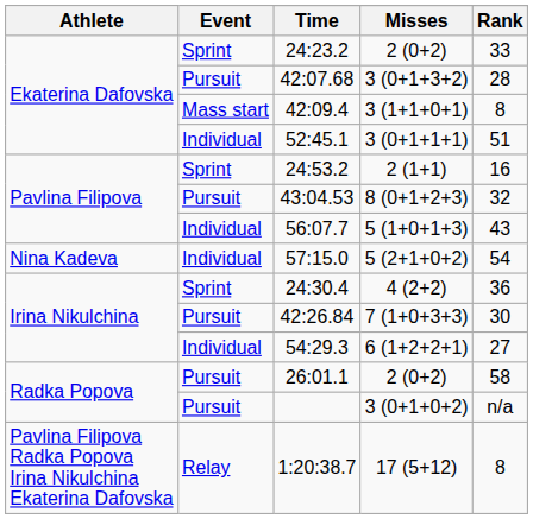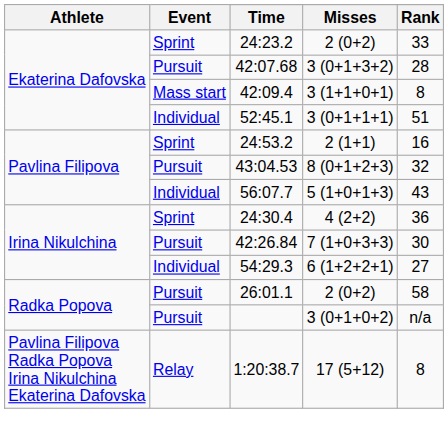- row: Nina Kadeva | Individual | 57:15.0 | 5 (2+1+0+2) | 54
